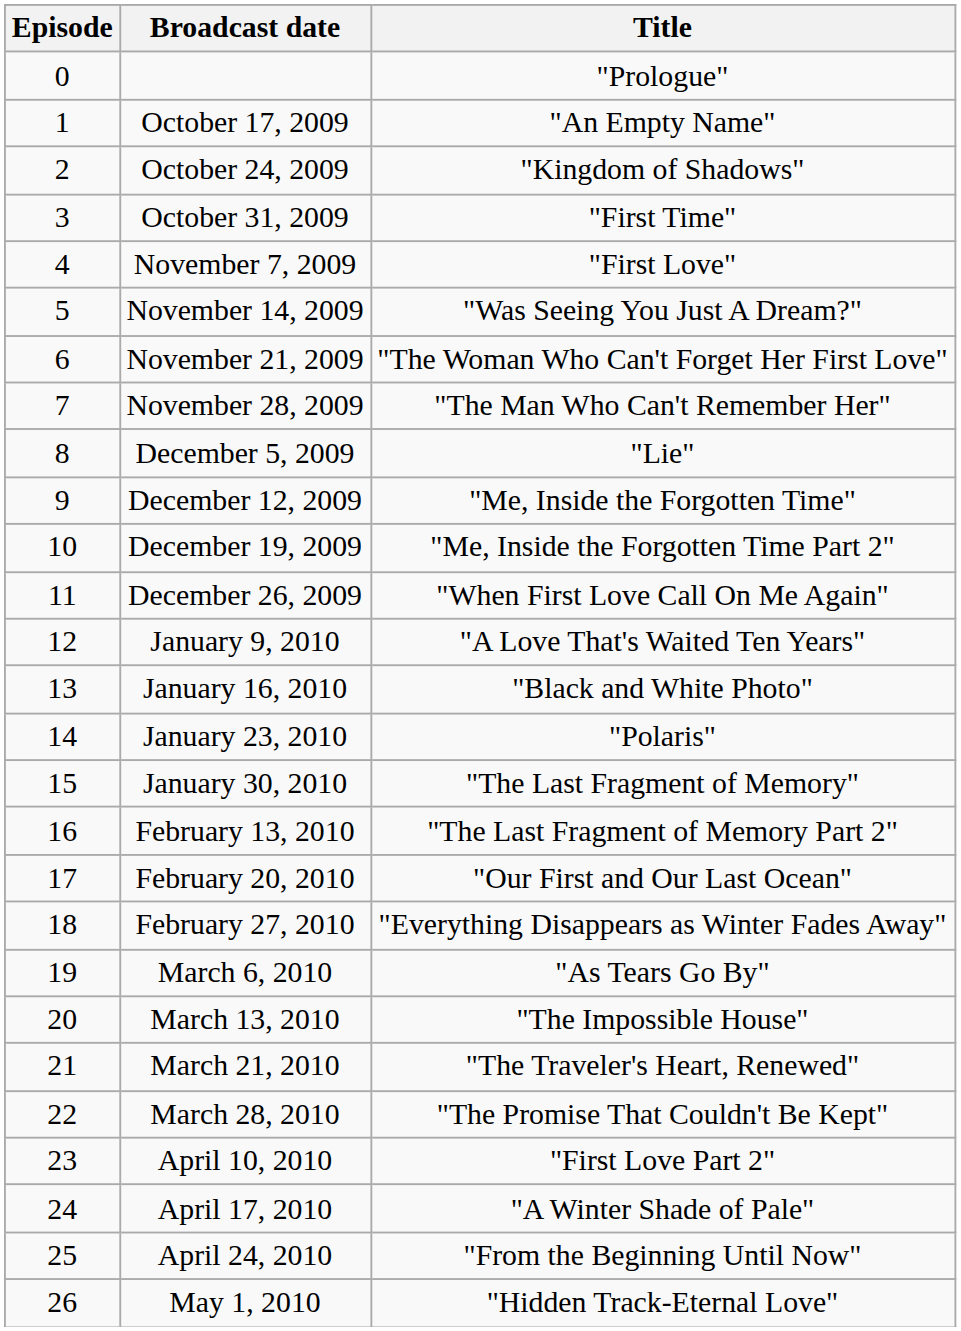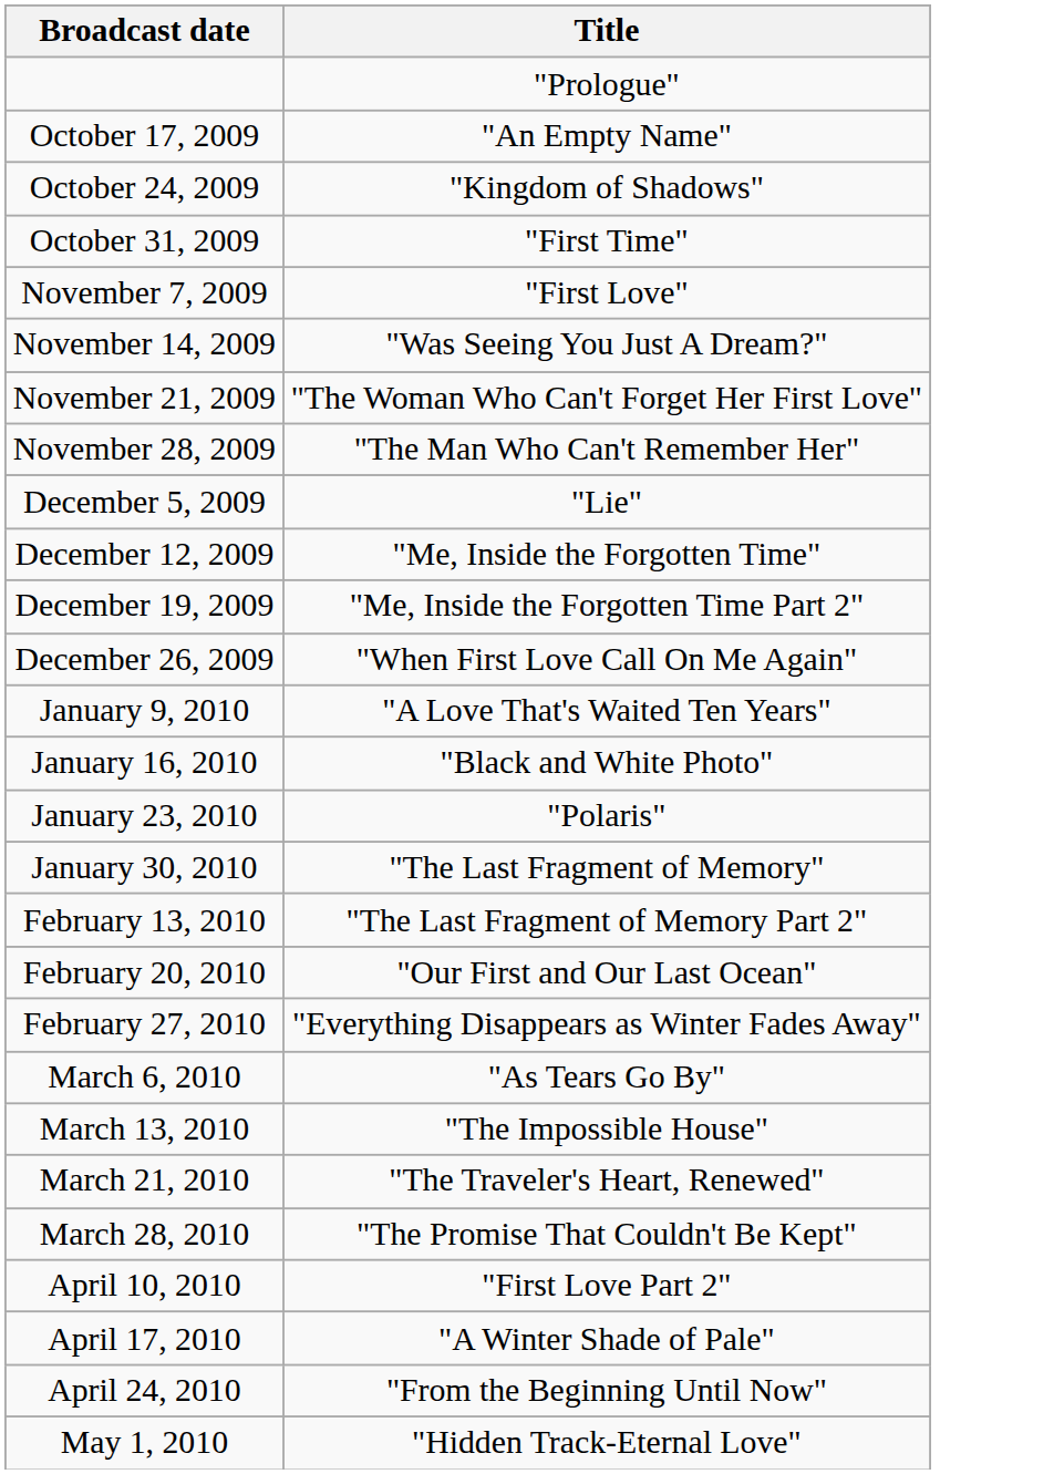- column: Episode | 0 | 1 | 2 | 3 | 4 | 5 | 6 | 7 | 8 | 9 | 10 | 11 | 12 | 13 | 14 | 15 | 16 | 17 | 18 | 19 | 20 | 21 | 22 | 23 | 24 | 25 | 26
